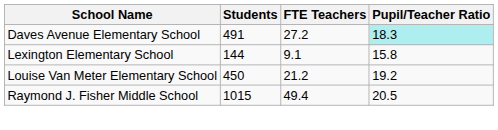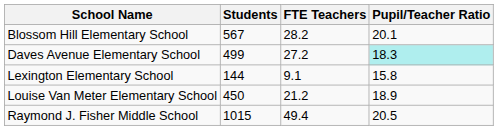+ row: Blossom Hill Elementary School | 567 | 28.2 | 20.1
Daves Avenue Elementary School | Students: 491 -> 499
Louise Van Meter Elementary School | Pupil/Teacher Ratio: 19.2 -> 18.9
